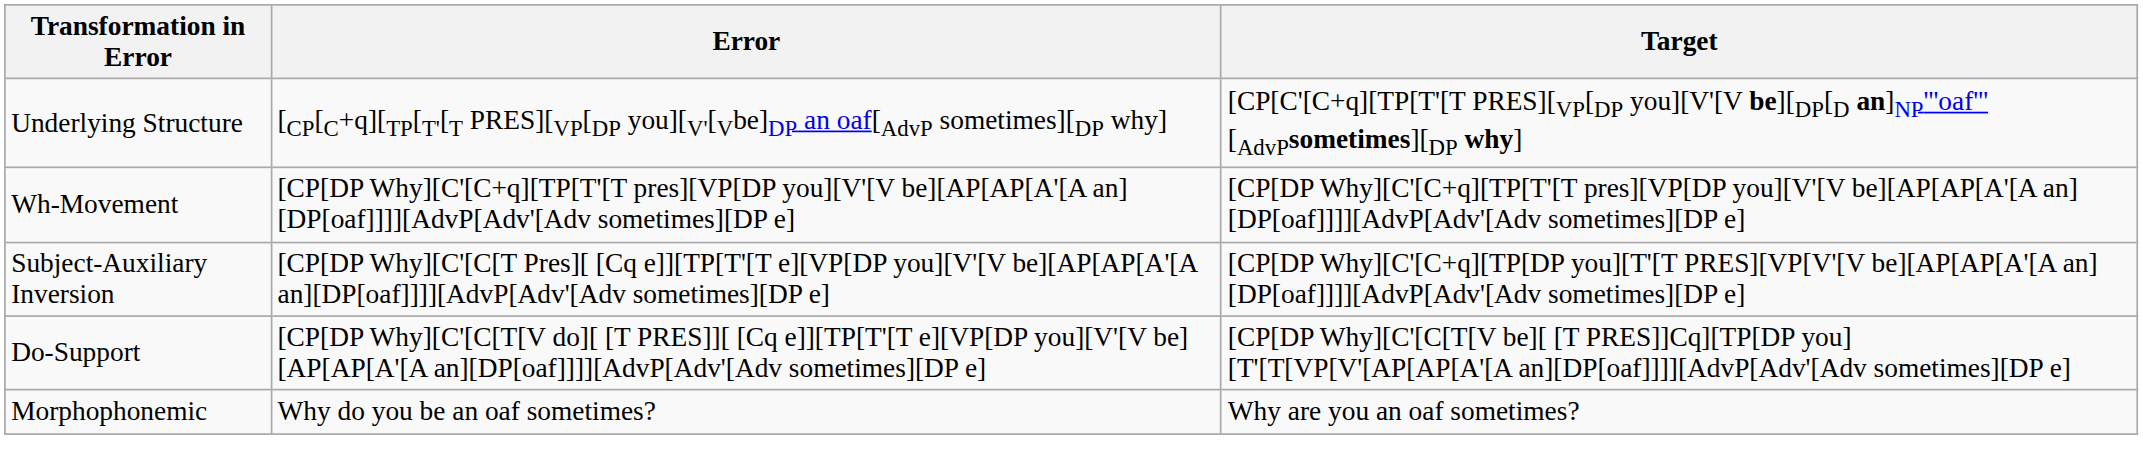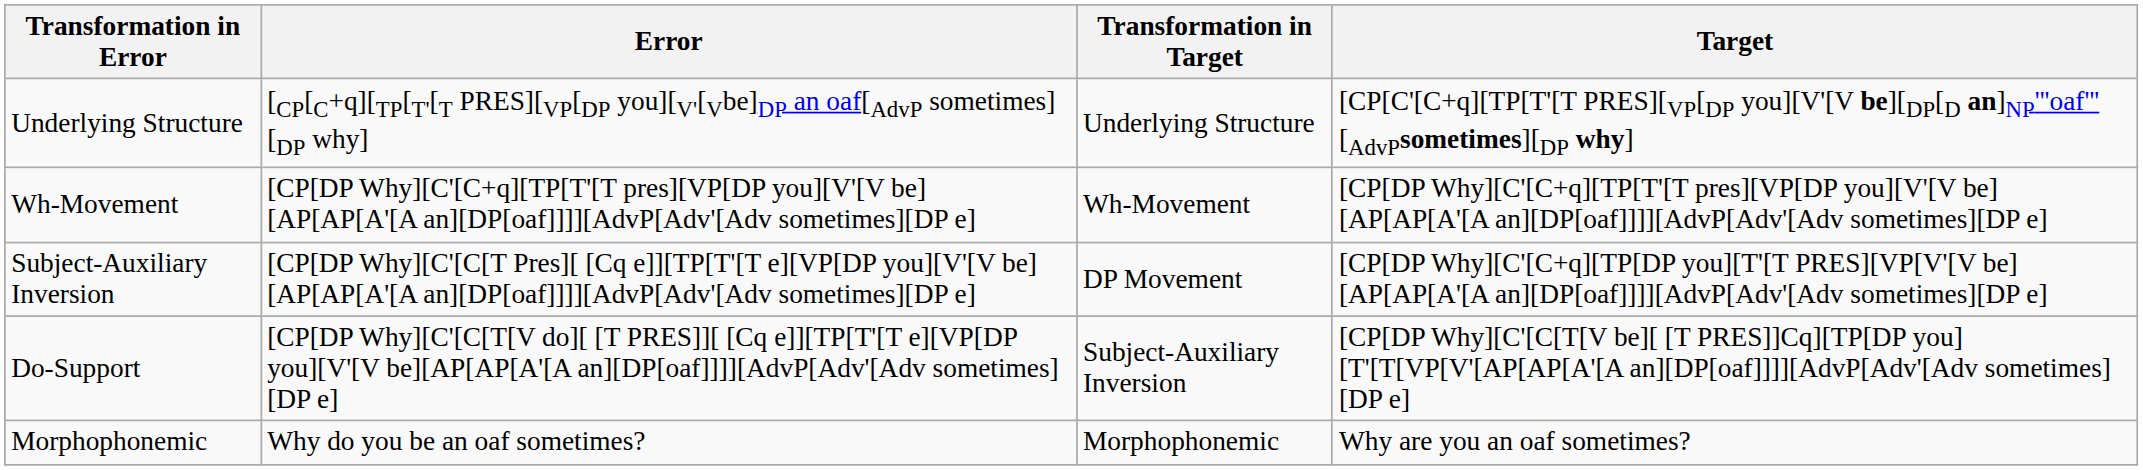+ column: Transformation in Target | Underlying Structure | Wh-Movement | DP Movement | Subject-Auxiliary Inversion | Morphophonemic
